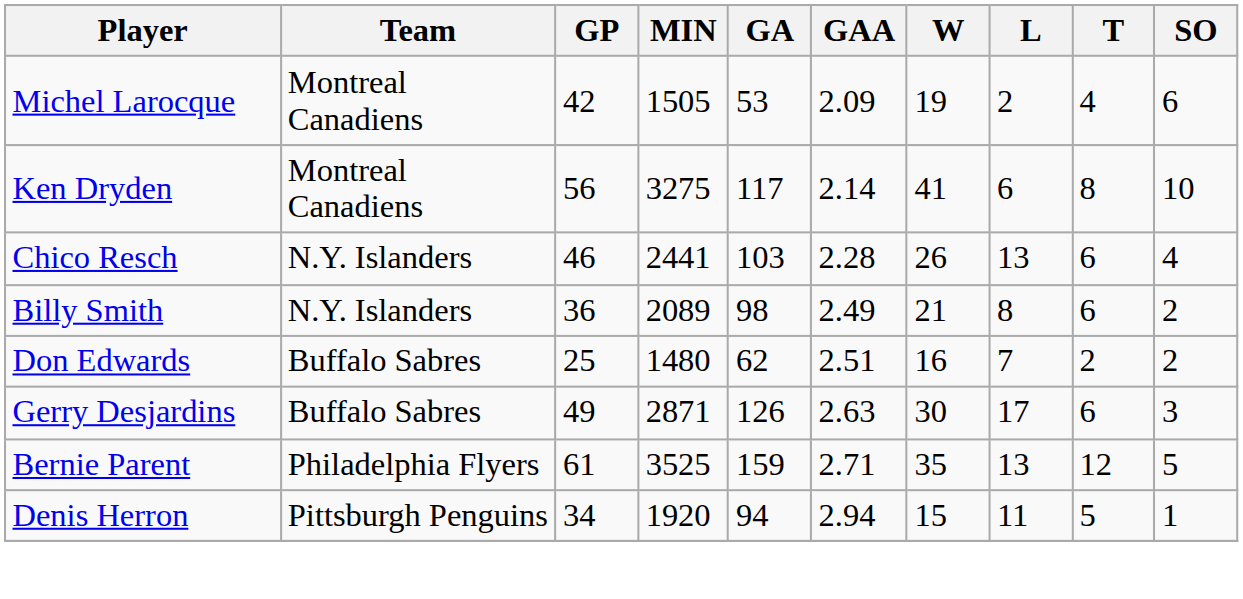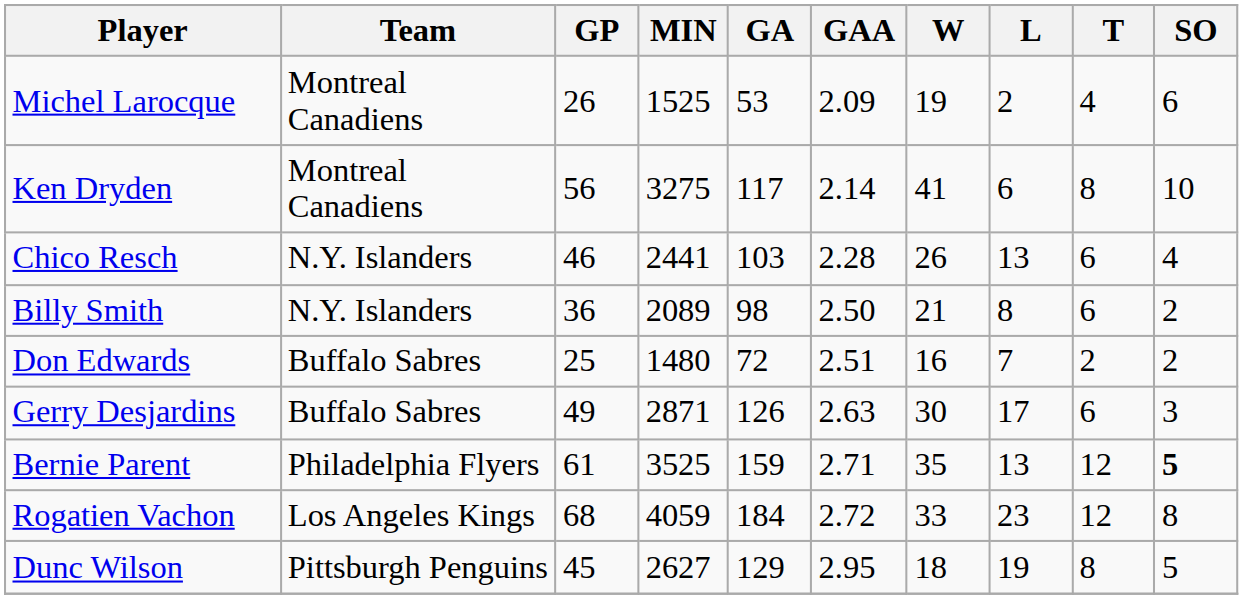Michel Larocque | GP: 42 -> 26
Michel Larocque | MIN: 1505 -> 1525
Billy Smith | GAA: 2.49 -> 2.50
Don Edwards | GA: 62 -> 72
Bernie Parent | SO: normal -> bold
+ row: Rogatien Vachon | Los Angeles Kings | 68 | 4059 | 184 | 2.72 | 33 | 23 | 12 | 8
- row: Denis Herron | Pittsburgh Penguins | 34 | 1920 | 94 | 2.94 | 15 | 11 | 5 | 1
+ row: Dunc Wilson | Pittsburgh Penguins | 45 | 2627 | 129 | 2.95 | 18 | 19 | 8 | 5
